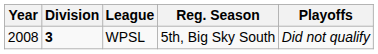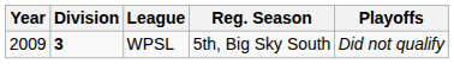WPSL | Year: 2008 -> 2009
